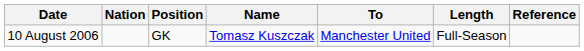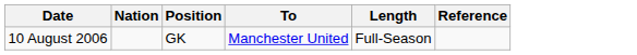- column: Name | Tomasz Kuszczak
